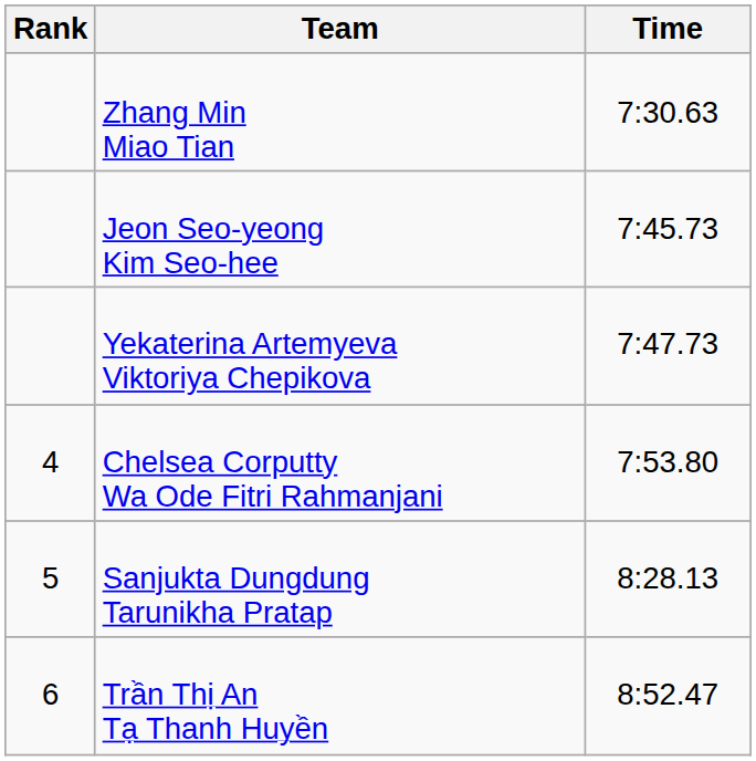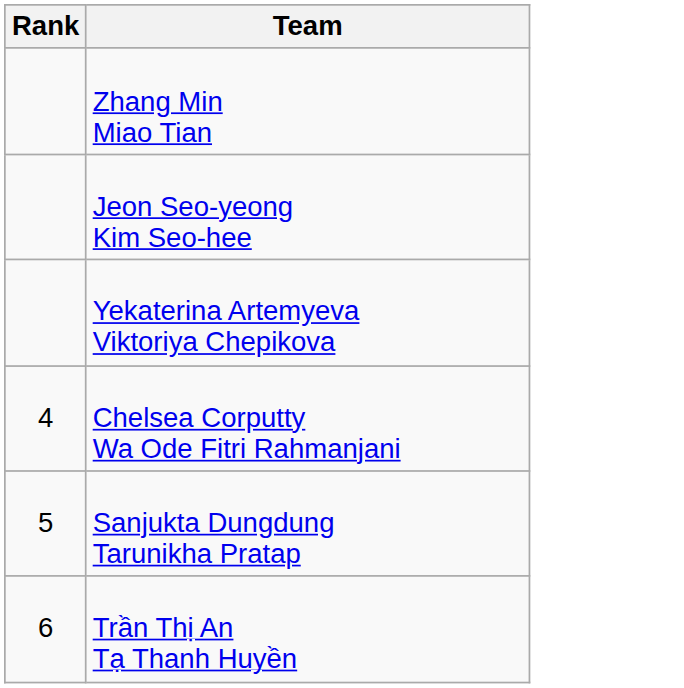- column: Time | 7:30.63 | 7:45.73 | 7:47.73 | 7:53.80 | 8:28.13 | 8:52.47
